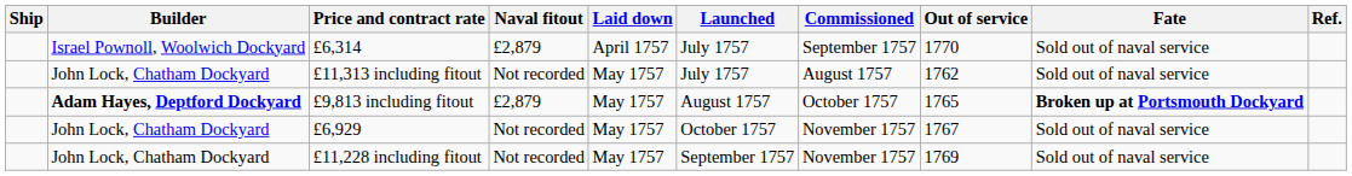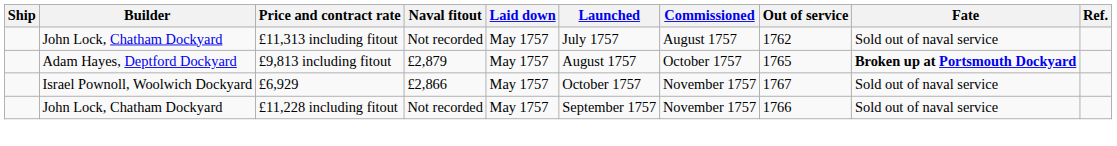- row: Israel Pownoll, Woolwich Dockyard | £6,314 | £2,879 | April 1757 | July 1757 | September 1757 | 1770 | Sold out of naval service
£9,813 including fitout | Builder: bold -> normal
£6,929 | Builder: John Lock, Chatham Dockyard -> Israel Pownoll, Woolwich Dockyard
£6,929 | Naval fitout: Not recorded -> £2,866
£11,228 including fitout | Out of service: 1769 -> 1766
